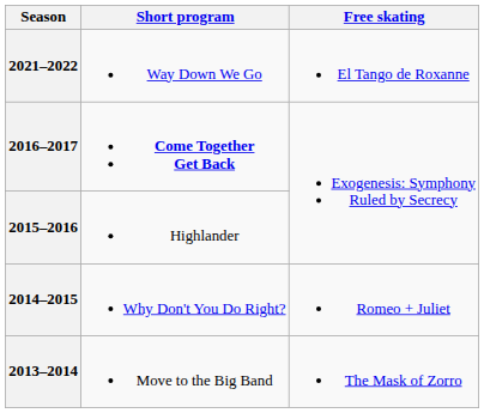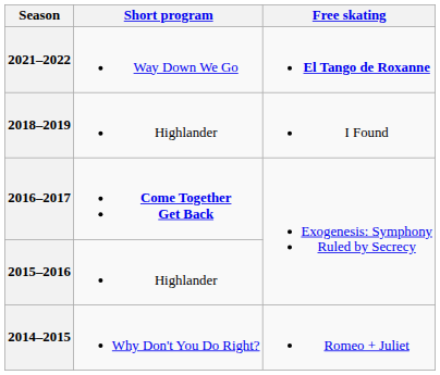2021–2022 | Free skating: normal -> bold
+ row: 2018–2019 | Highlander | I Found
- row: 2013–2014 | Move to the Big Band | The Mask of Zorro
